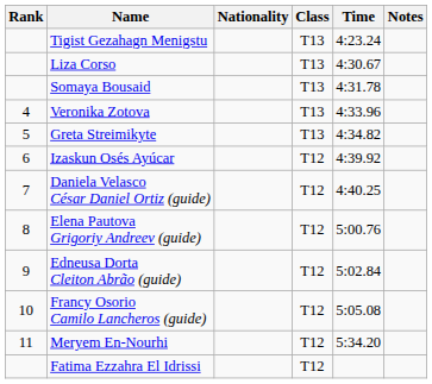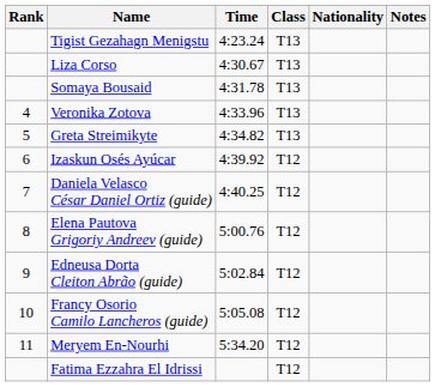columns swapped: Nationality <-> Time
